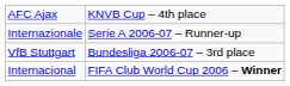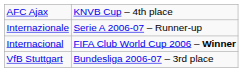rows swapped: Internacional <-> VfB Stuttgart
